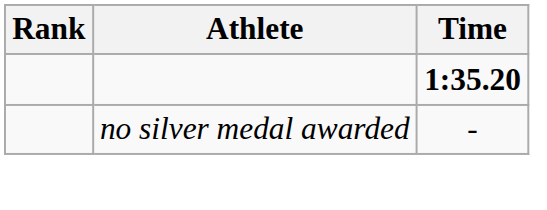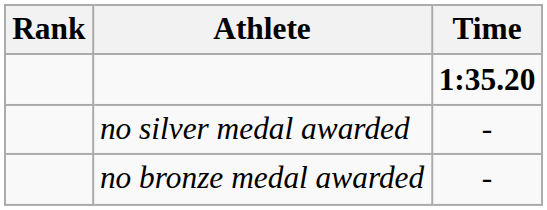+ row: no bronze medal awarded | -
